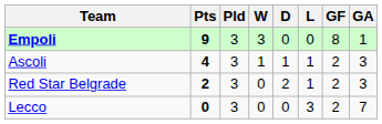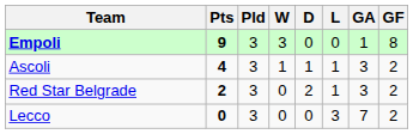columns swapped: GF <-> GA
